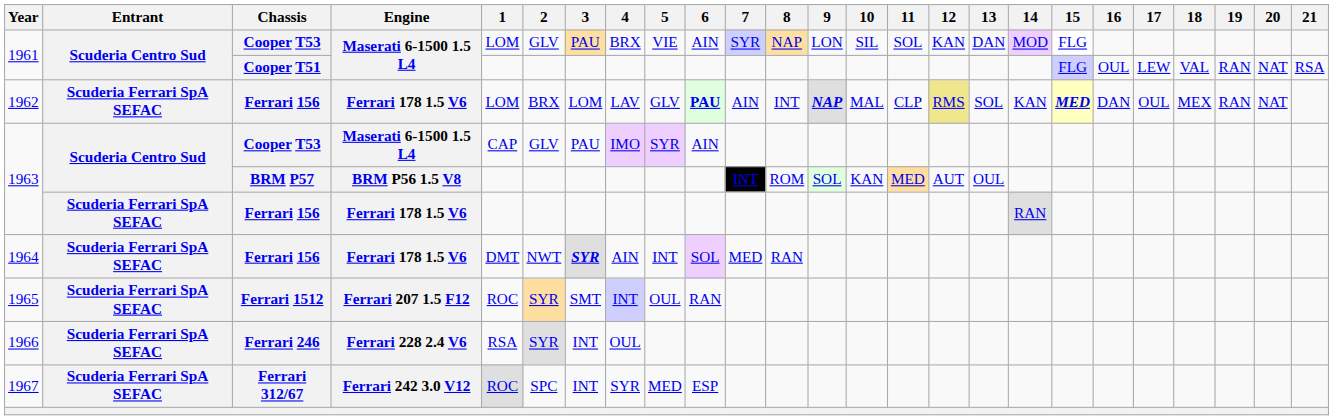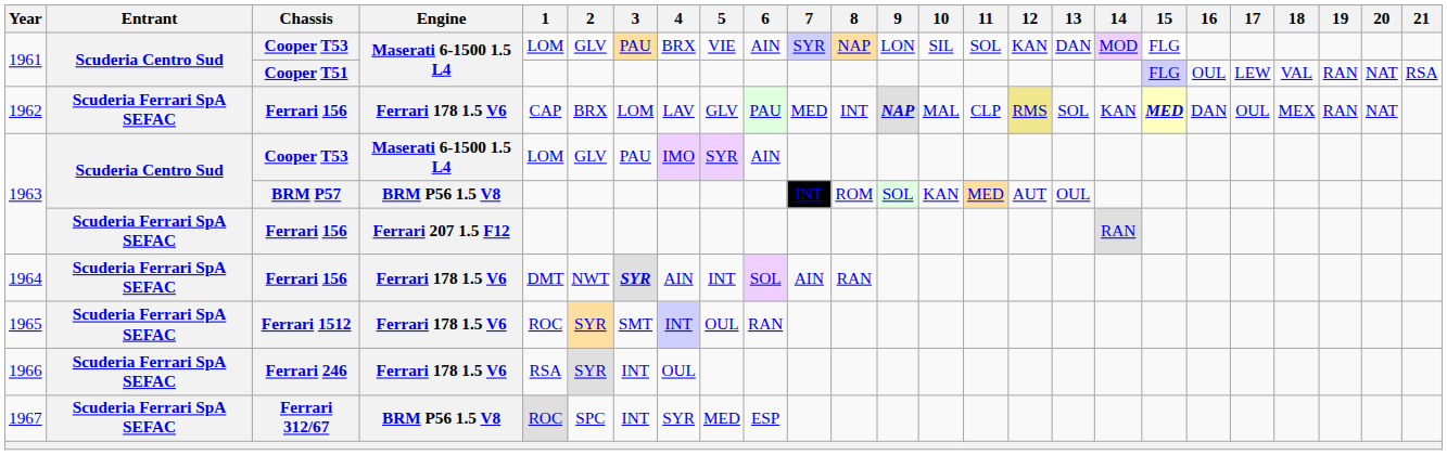1962 | 1: LOM -> CAP
1962 | 6: bold -> normal
1962 | 7: AIN -> MED
1963 / Cooper T53 | 1: CAP -> LOM
1963 / Ferrari 156 | Engine: Ferrari 178 1.5 V6 -> Ferrari 207 1.5 F12
1964 | 7: MED -> AIN
1965 | Engine: Ferrari 207 1.5 F12 -> Ferrari 178 1.5 V6
1966 | Engine: Ferrari 228 2.4 V6 -> Ferrari 178 1.5 V6
1967 | Engine: Ferrari 242 3.0 V12 -> BRM P56 1.5 V8
